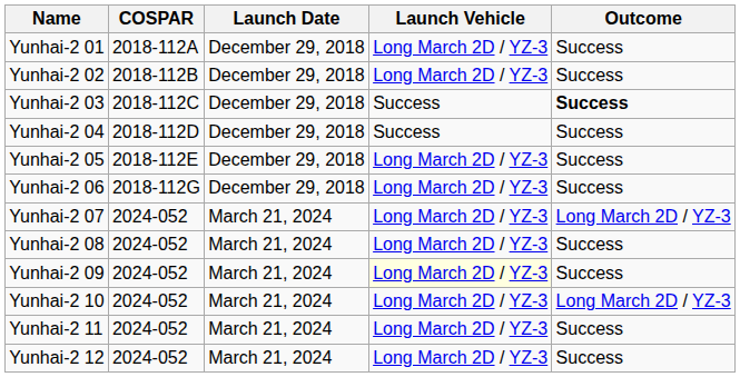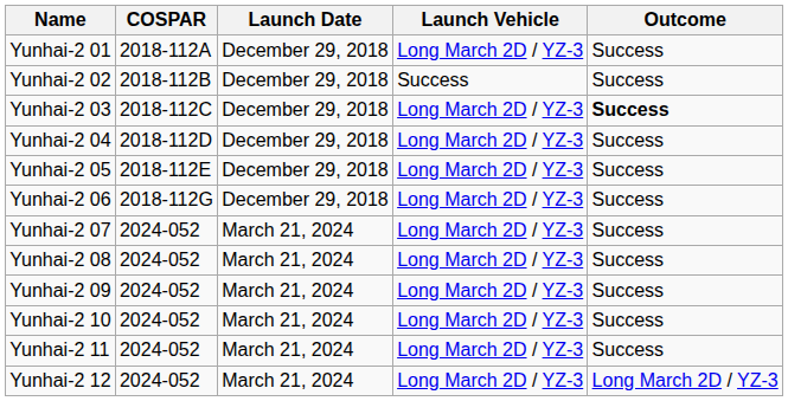Yunhai-2 02 | Outcome: Long March 2D / YZ-3 -> Success
Yunhai-2 03 | Outcome: Success -> Long March 2D / YZ-3
Yunhai-2 04 | Outcome: Success -> Long March 2D / YZ-3
Yunhai-2 07 | Outcome: Long March 2D / YZ-3 -> Success
Yunhai-2 09 | Launch Vehicle: lightyellow background -> no background
Yunhai-2 10 | Outcome: Long March 2D / YZ-3 -> Success
Yunhai-2 12 | Outcome: Success -> Long March 2D / YZ-3
